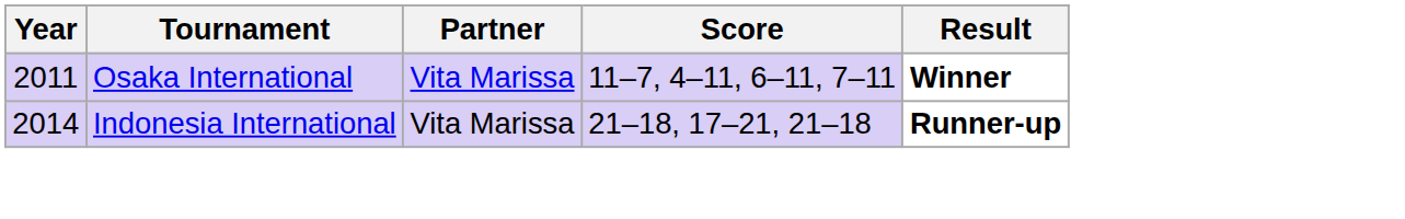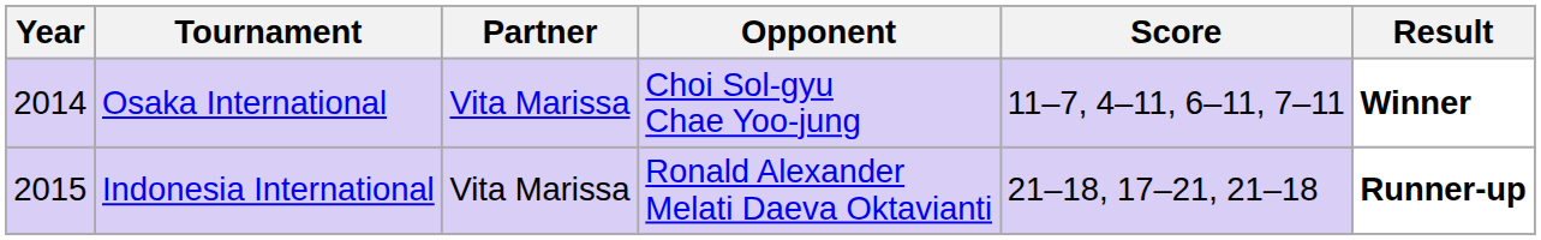+ column: Opponent | Choi Sol-gyu Chae Yoo-jung | Ronald Alexander Melati Daeva Oktavianti
Osaka International | Year: 2011 -> 2014
Indonesia International | Year: 2014 -> 2015
